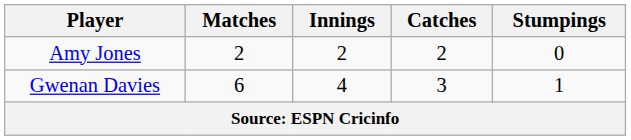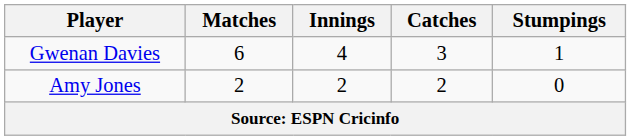rows swapped: Gwenan Davies <-> Amy Jones
